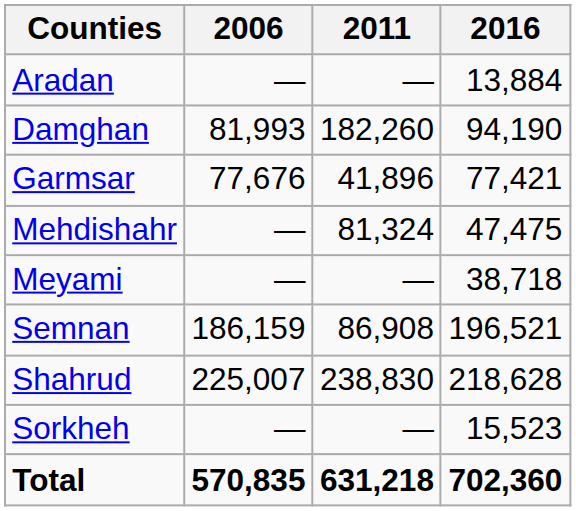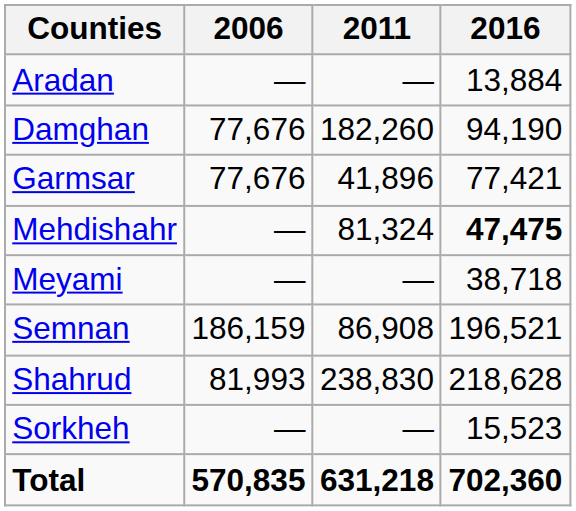Damghan | 2006: 81,993 -> 77,676
Mehdishahr | 2016: normal -> bold
Shahrud | 2006: 225,007 -> 81,993
